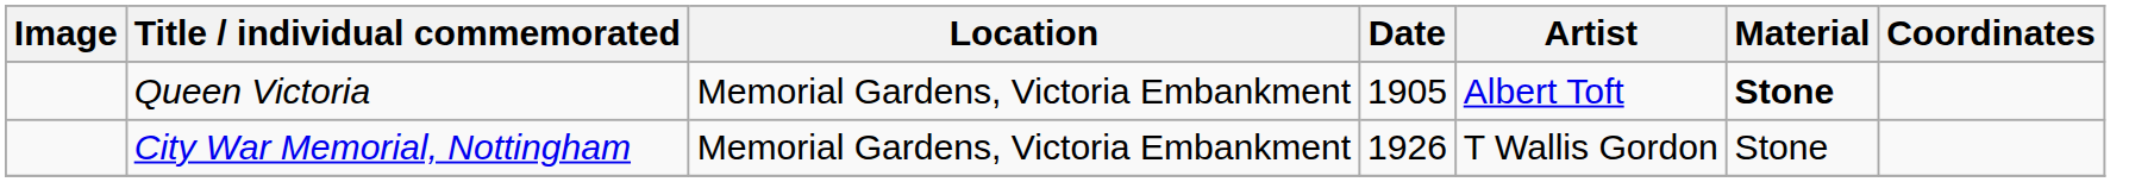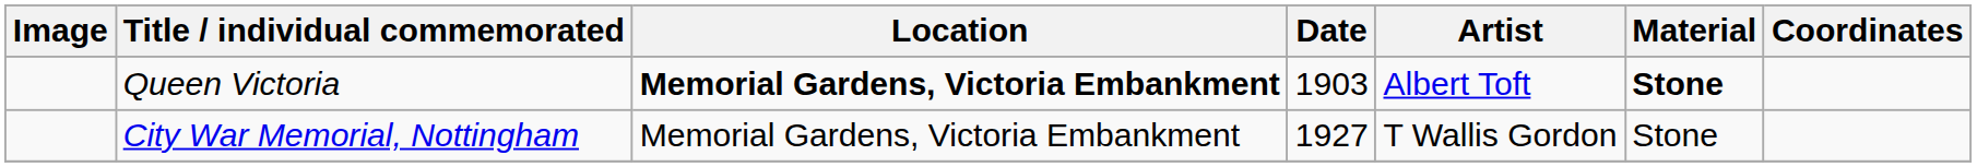Queen Victoria | Location: normal -> bold
Queen Victoria | Date: 1905 -> 1903
City War Memorial, Nottingham | Date: 1926 -> 1927
